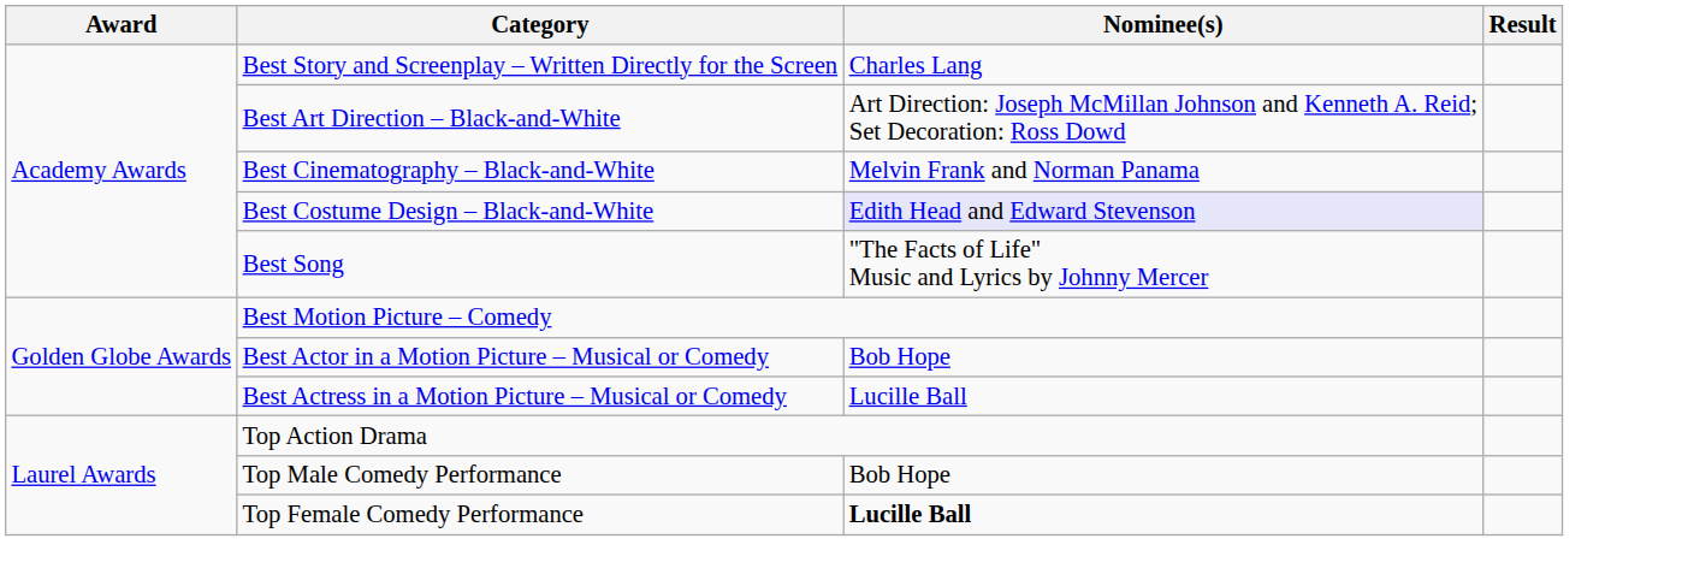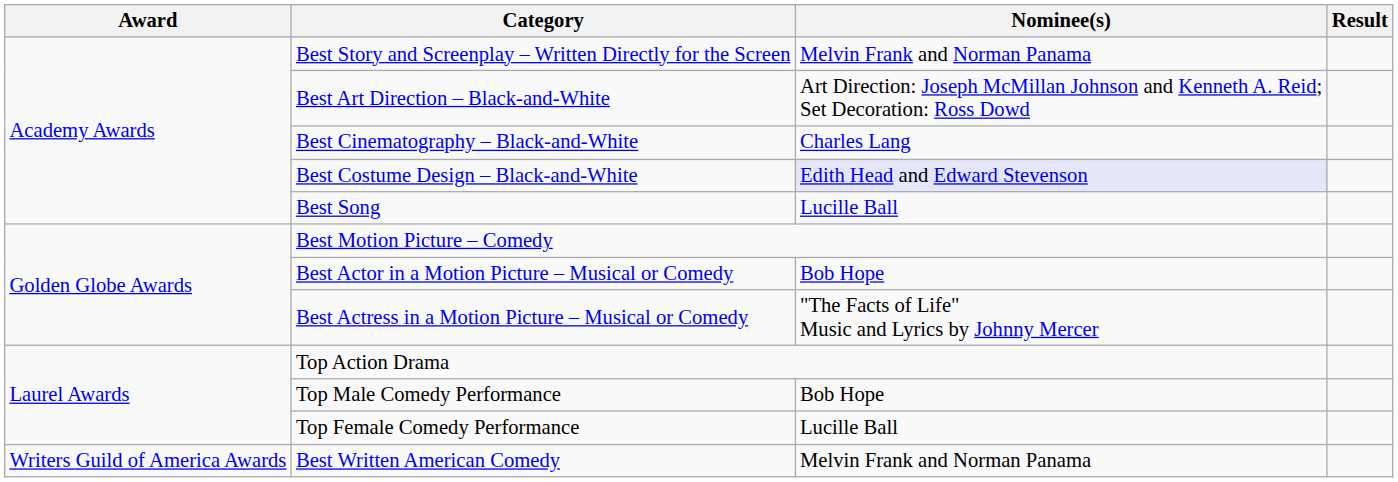Best Story and Screenplay – Written Directly for the Screen | Nominee(s): Charles Lang -> Melvin Frank and Norman Panama
Best Cinematography – Black-and-White | Nominee(s): Melvin Frank and Norman Panama -> Charles Lang
Best Song | Nominee(s): "The Facts of Life" Music and Lyrics by Johnny Mercer -> Lucille Ball
Best Actress in a Motion Picture – Musical or Comedy | Nominee(s): Lucille Ball -> "The Facts of Life" Music and Lyrics by Johnny Mercer
Top Female Comedy Performance | Nominee(s): bold -> normal
+ row: Writers Guild of America Awards | Best Written American Comedy | Melvin Frank and Norman Panama
